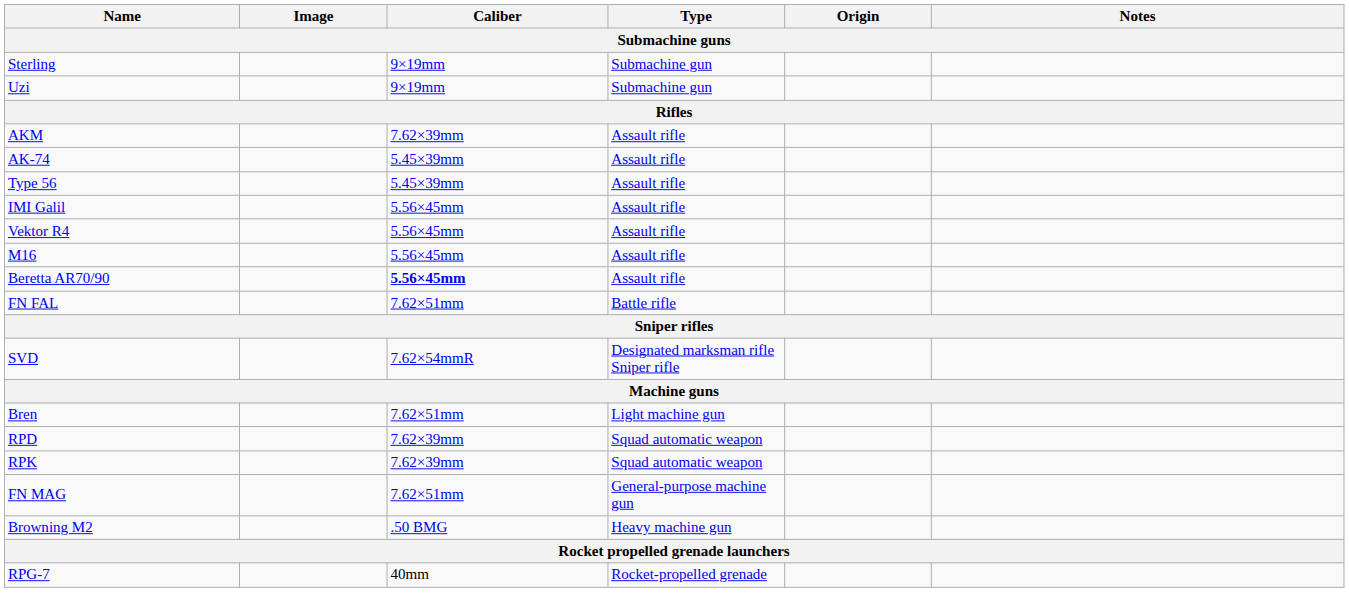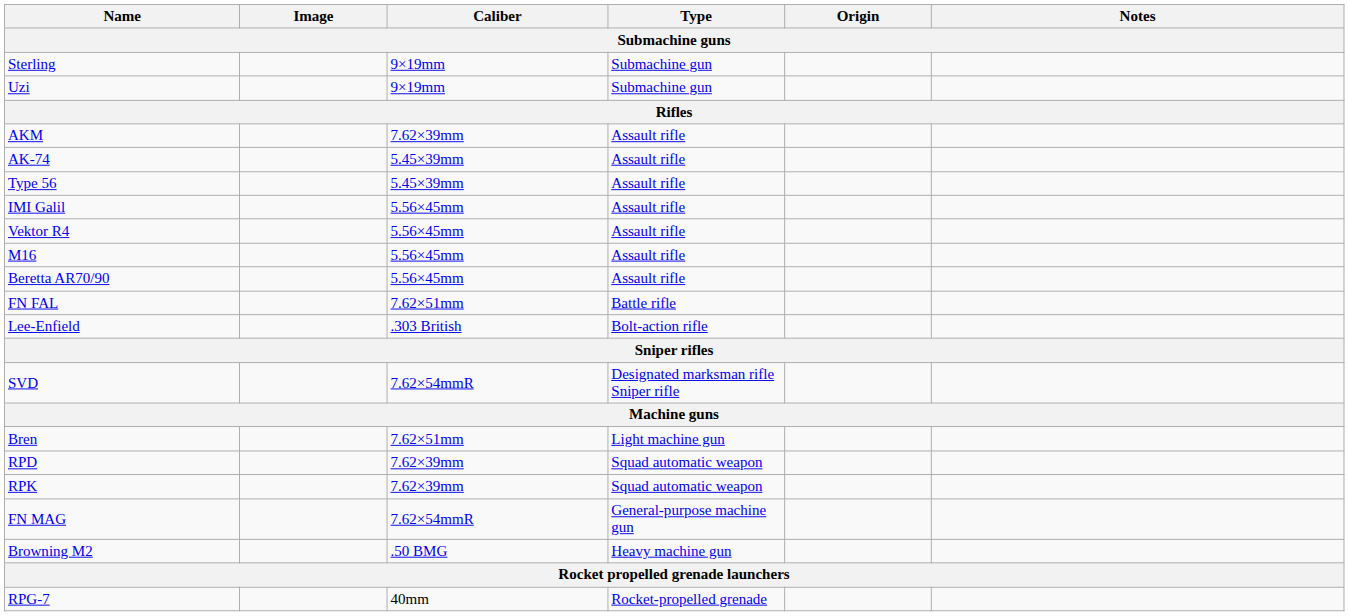Beretta AR70/90 | Caliber: bold -> normal
+ row: Lee-Enfield | .303 British | Bolt-action rifle
FN MAG | Caliber: 7.62×51mm -> 7.62×54mmR
